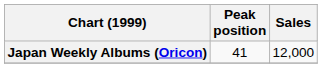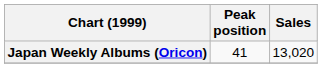Japan Weekly Albums (Oricon) | Sales: 12,000 -> 13,020
